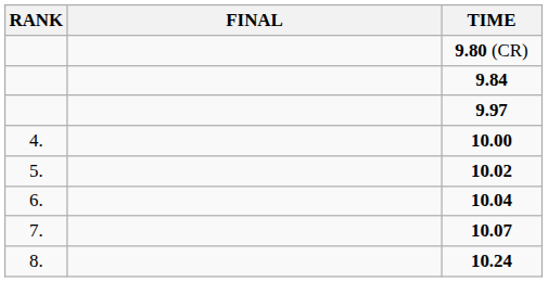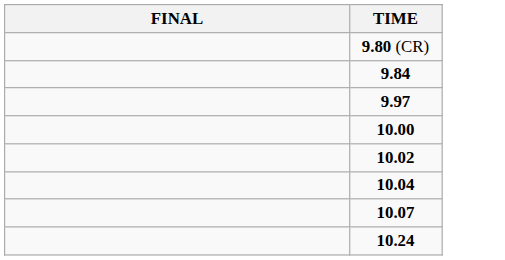- column: RANK | 4. | 5. | 6. | 7. | 8.
